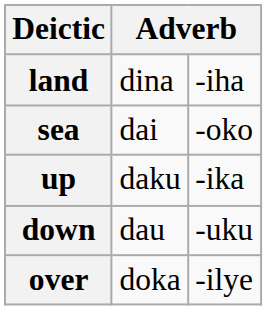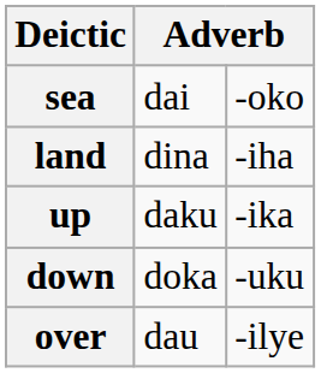rows swapped: land <-> sea
down | column 2: dau -> doka
over | column 2: doka -> dau
